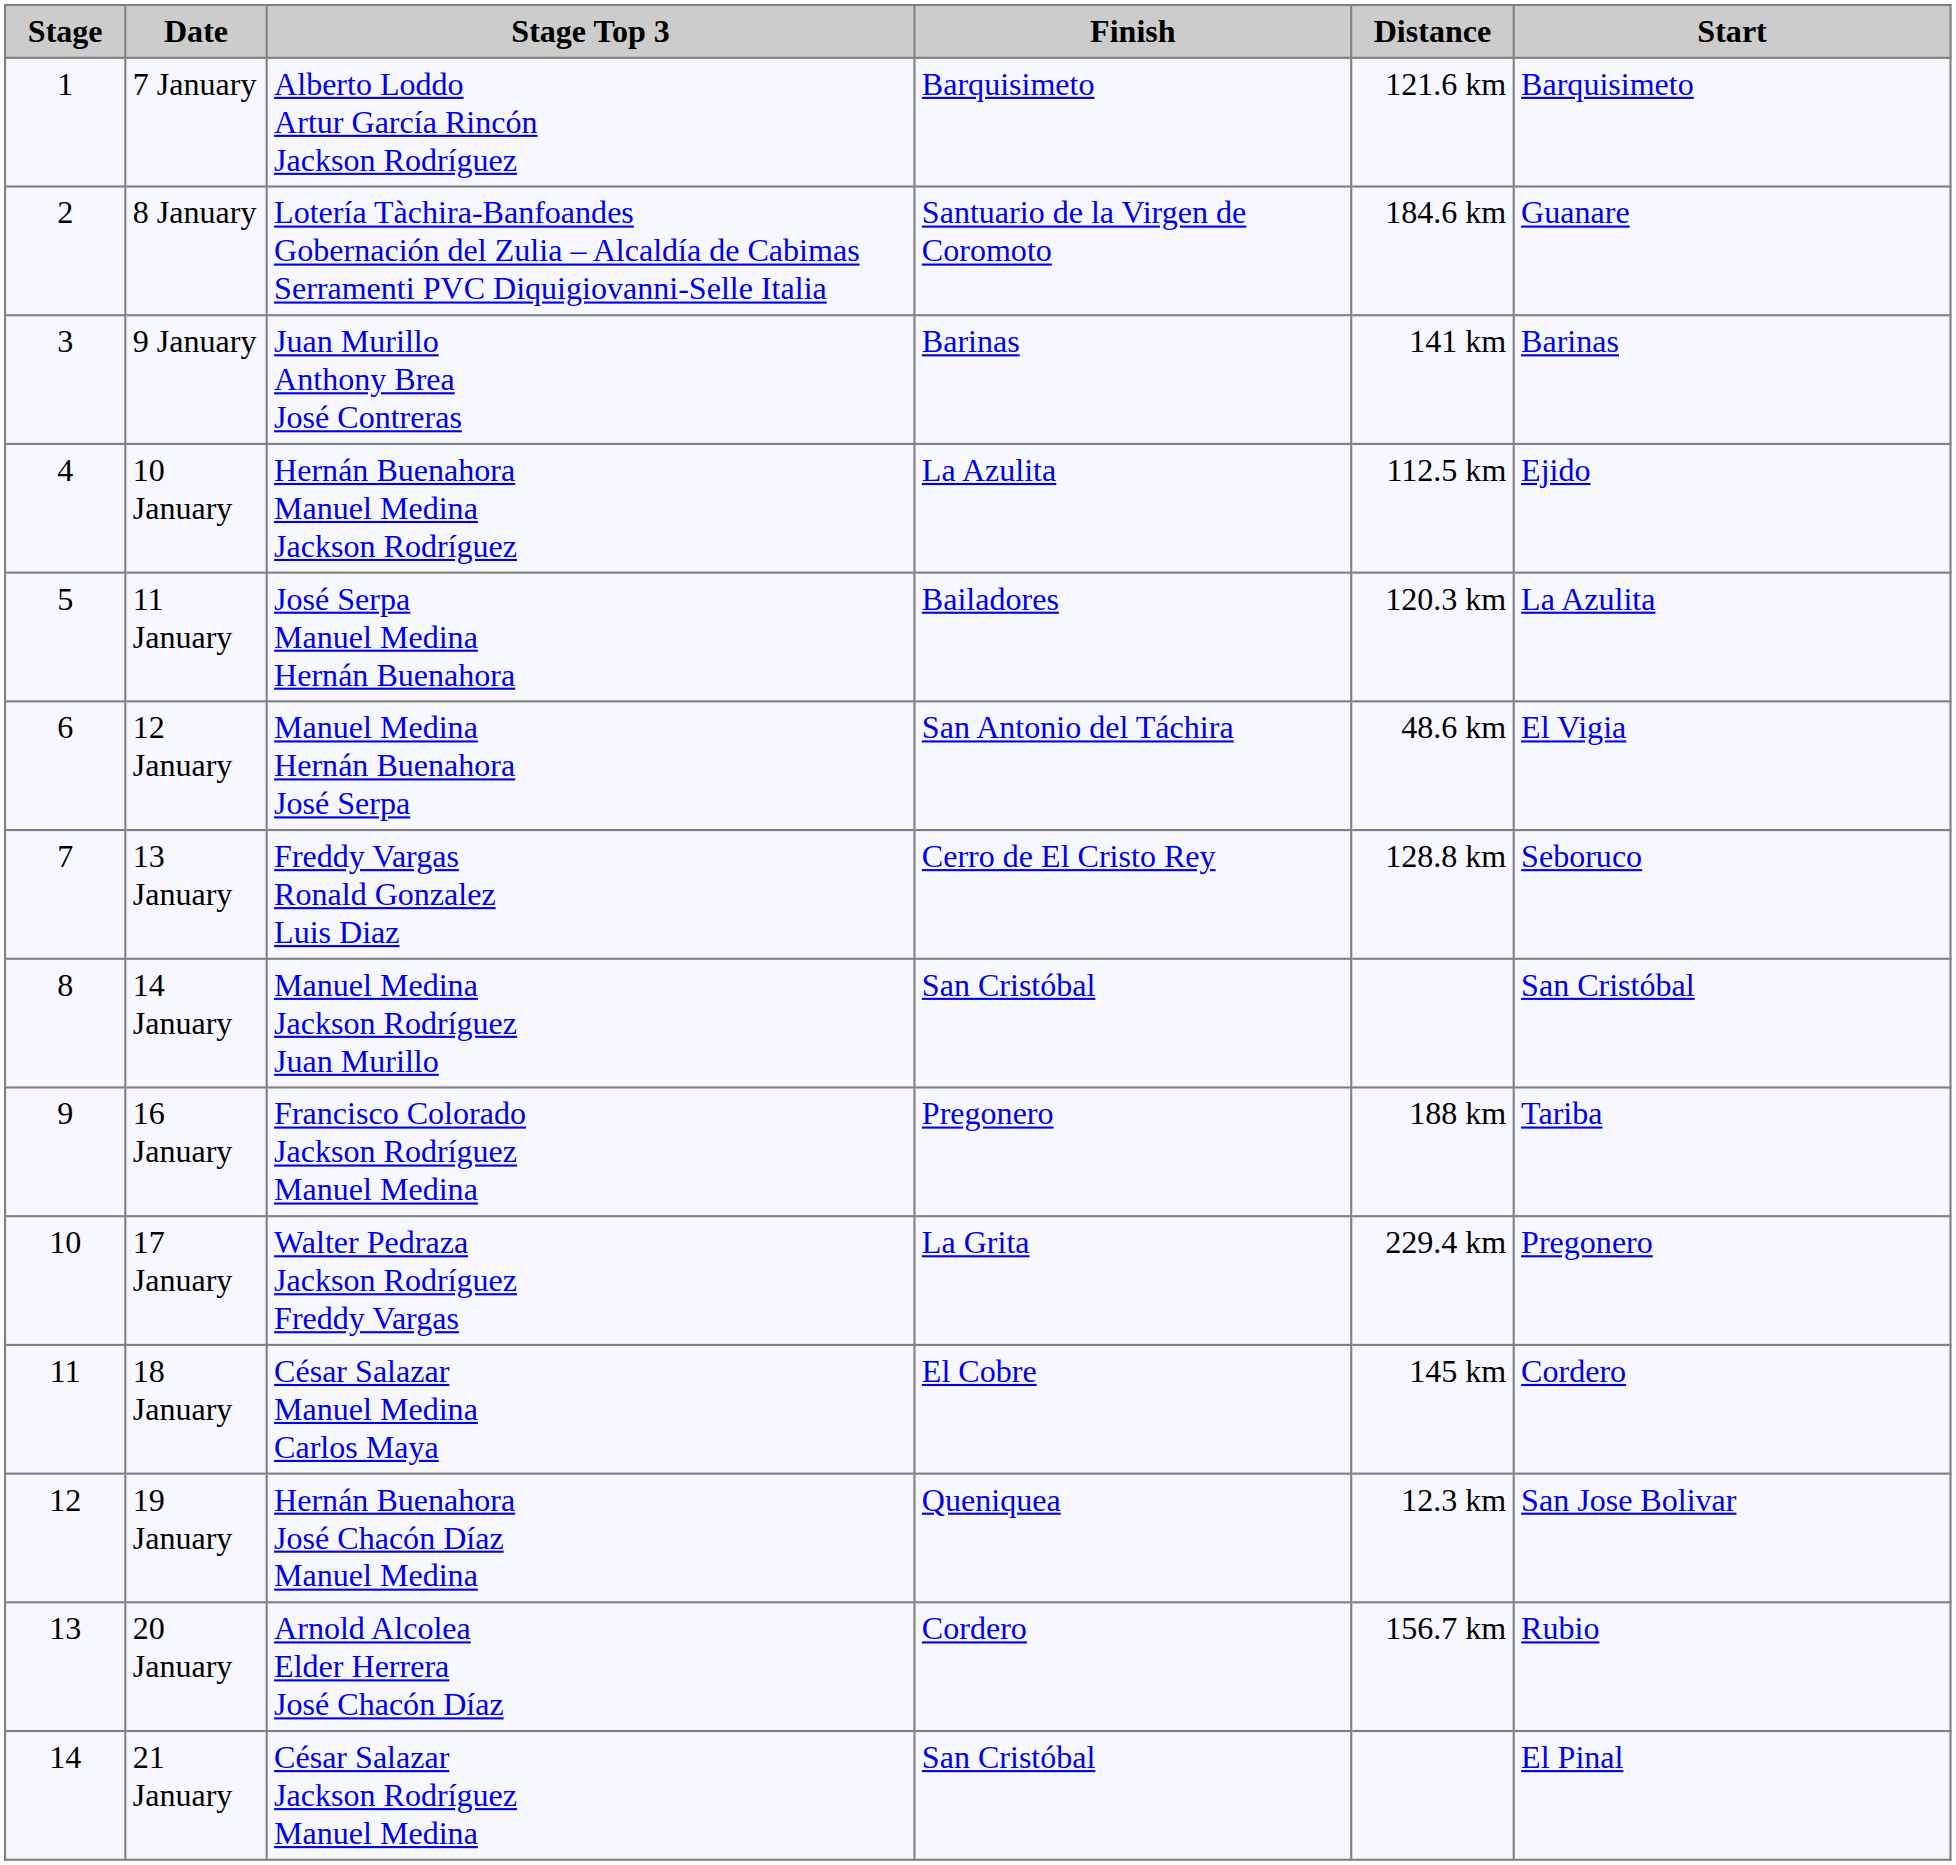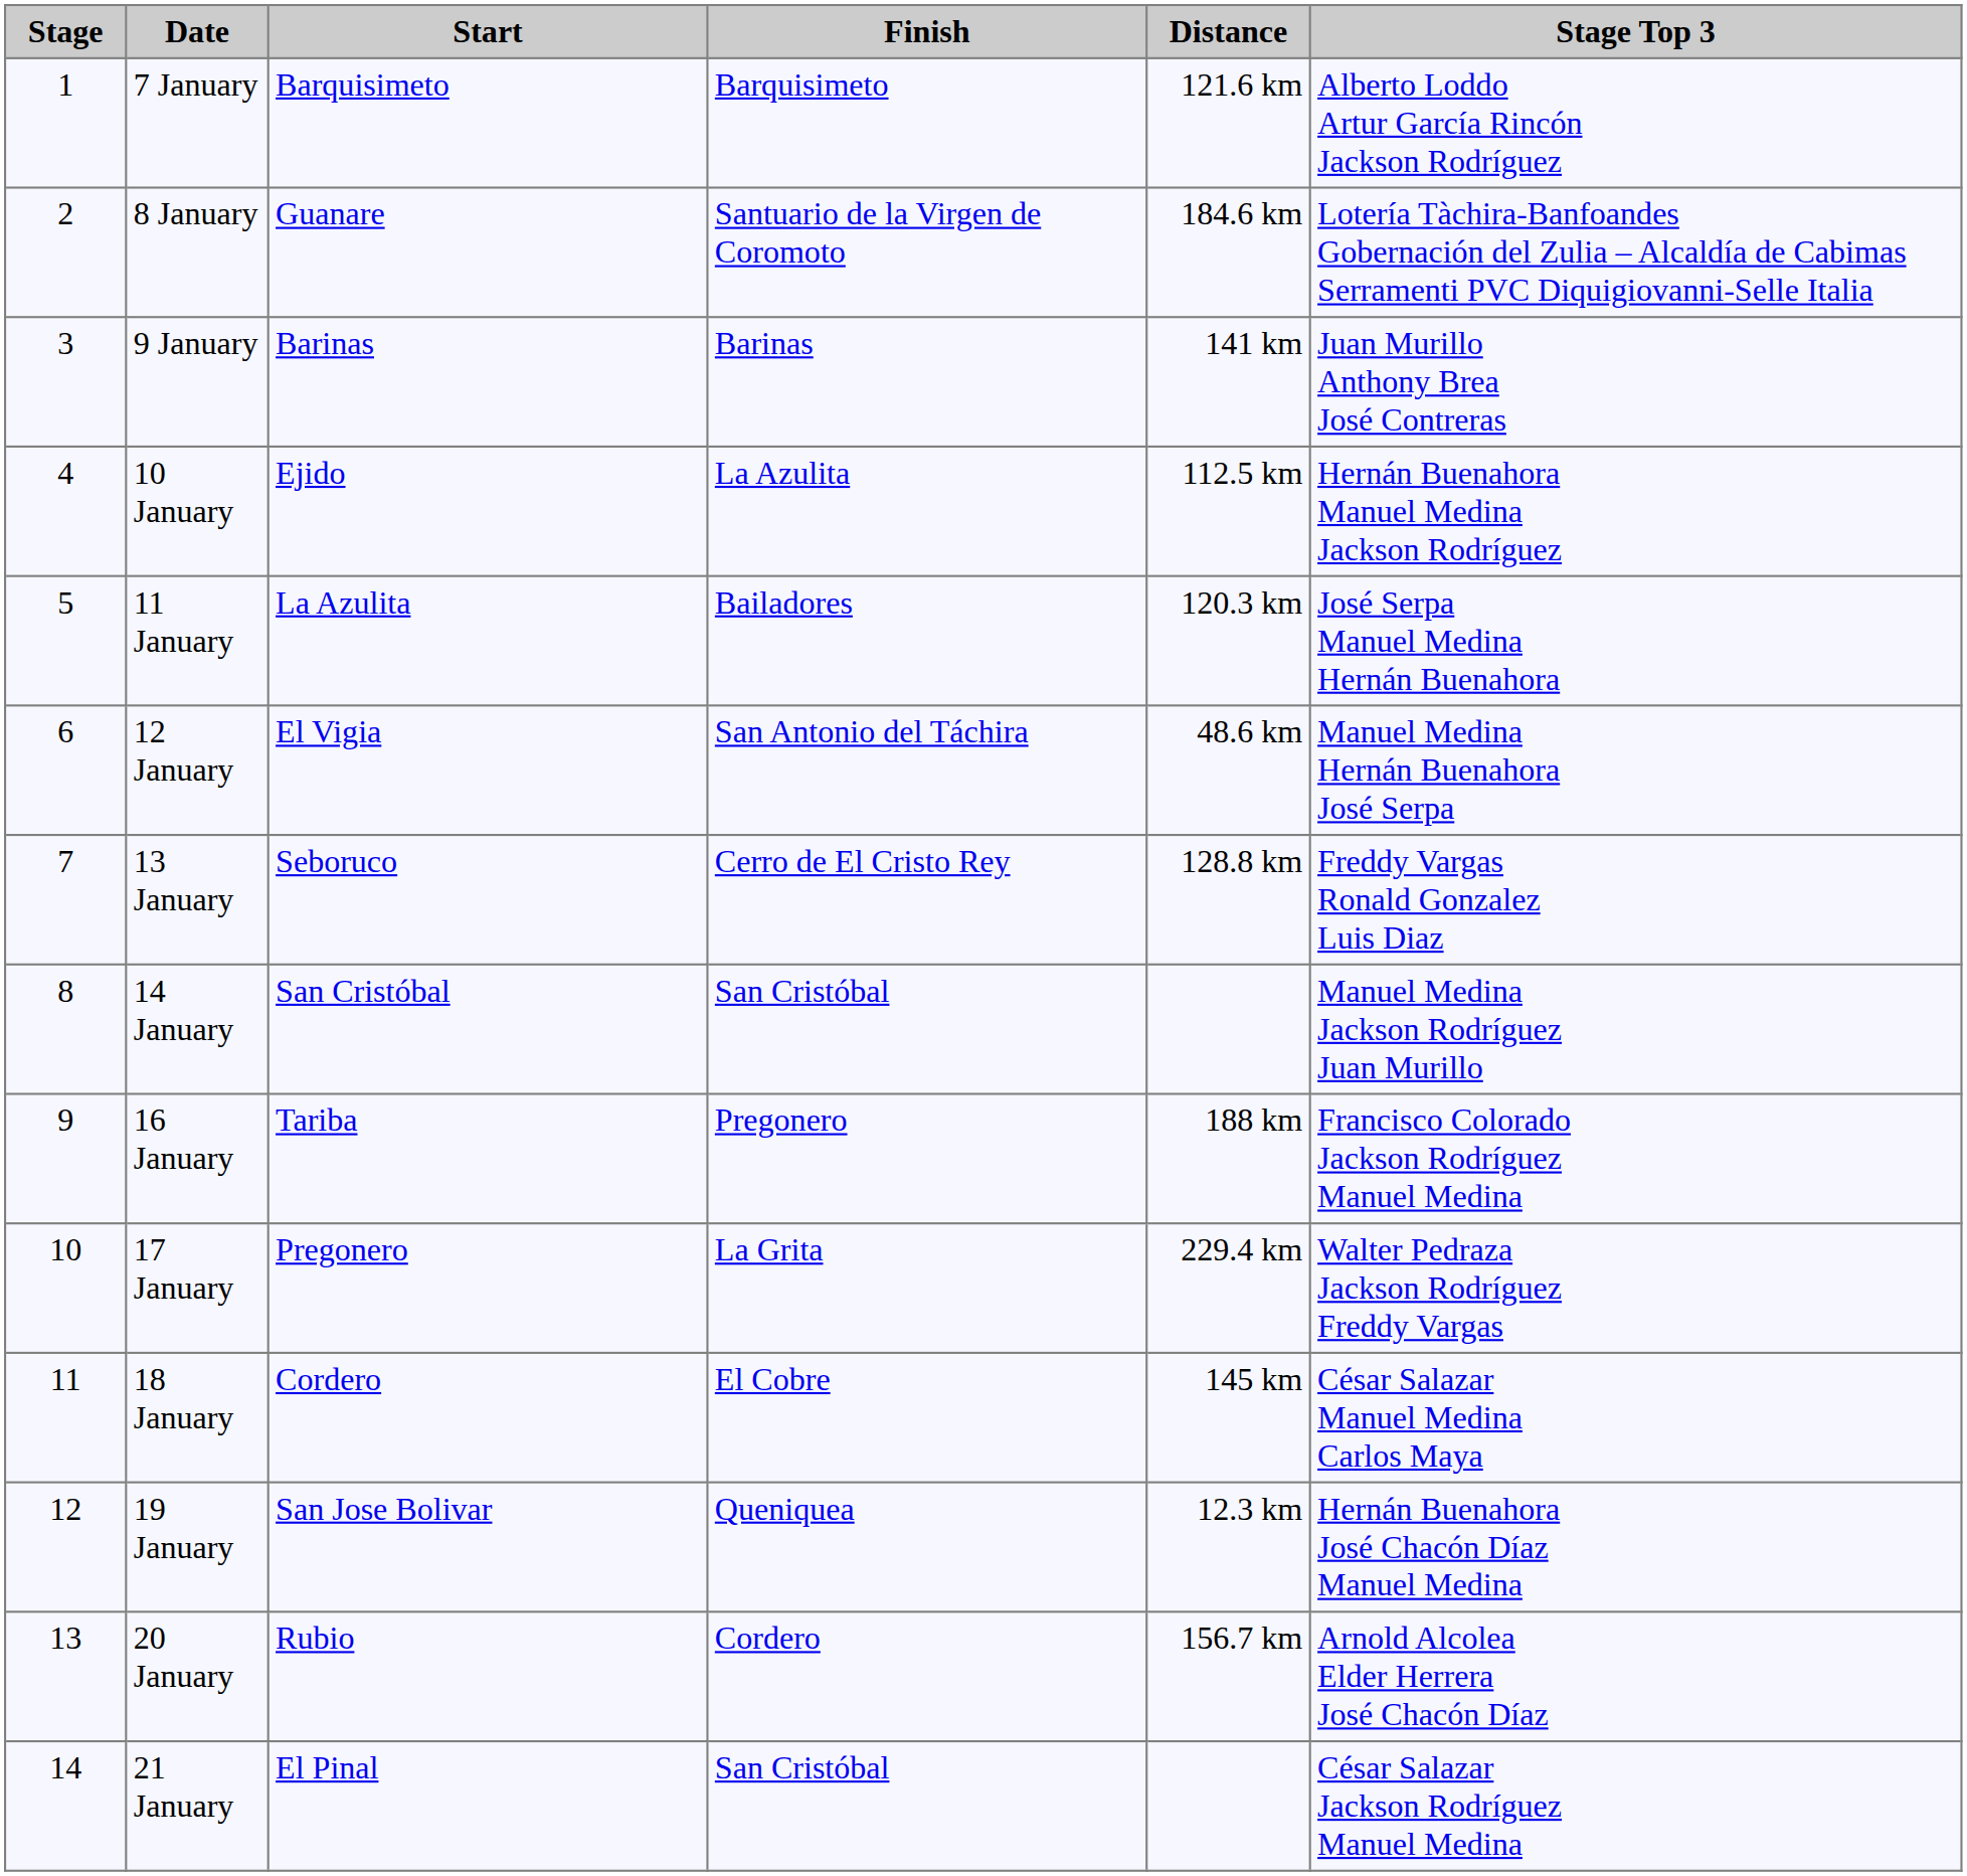columns swapped: Start <-> Stage Top 3
